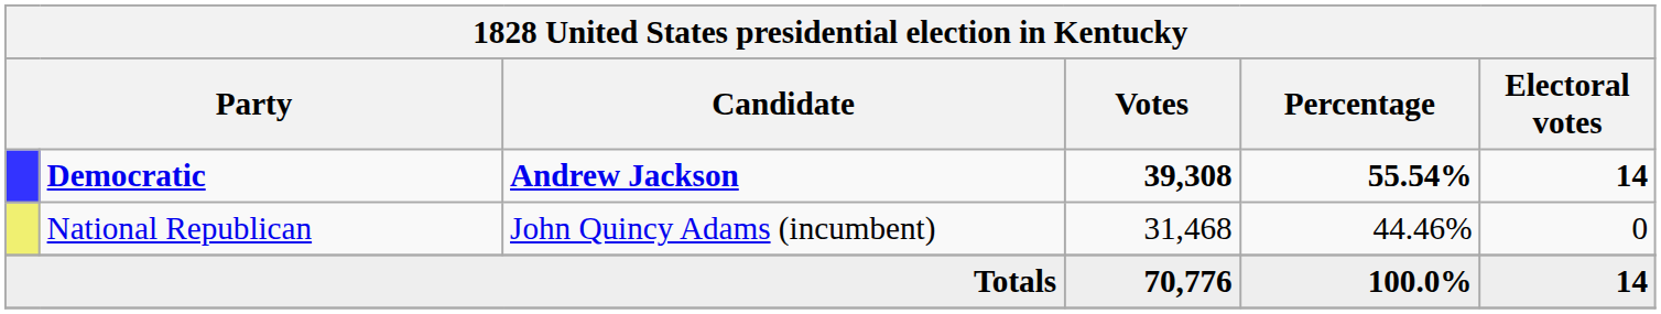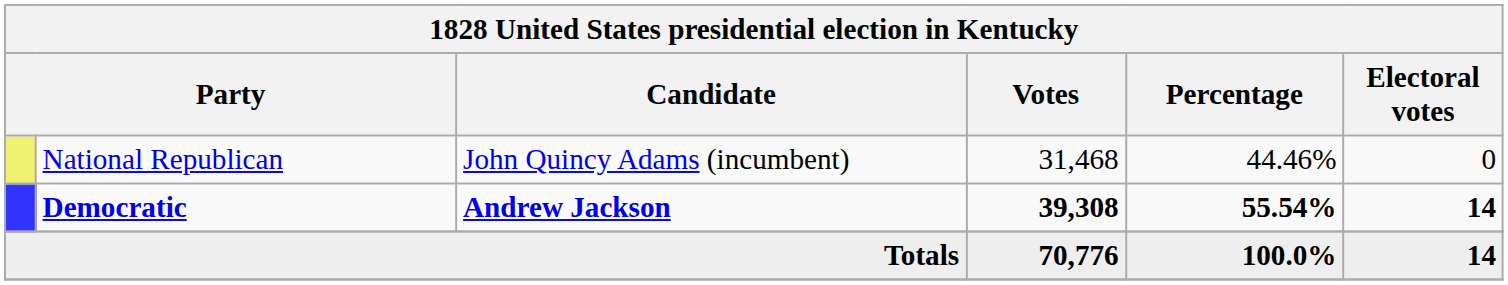rows swapped: Democratic <-> National Republican
